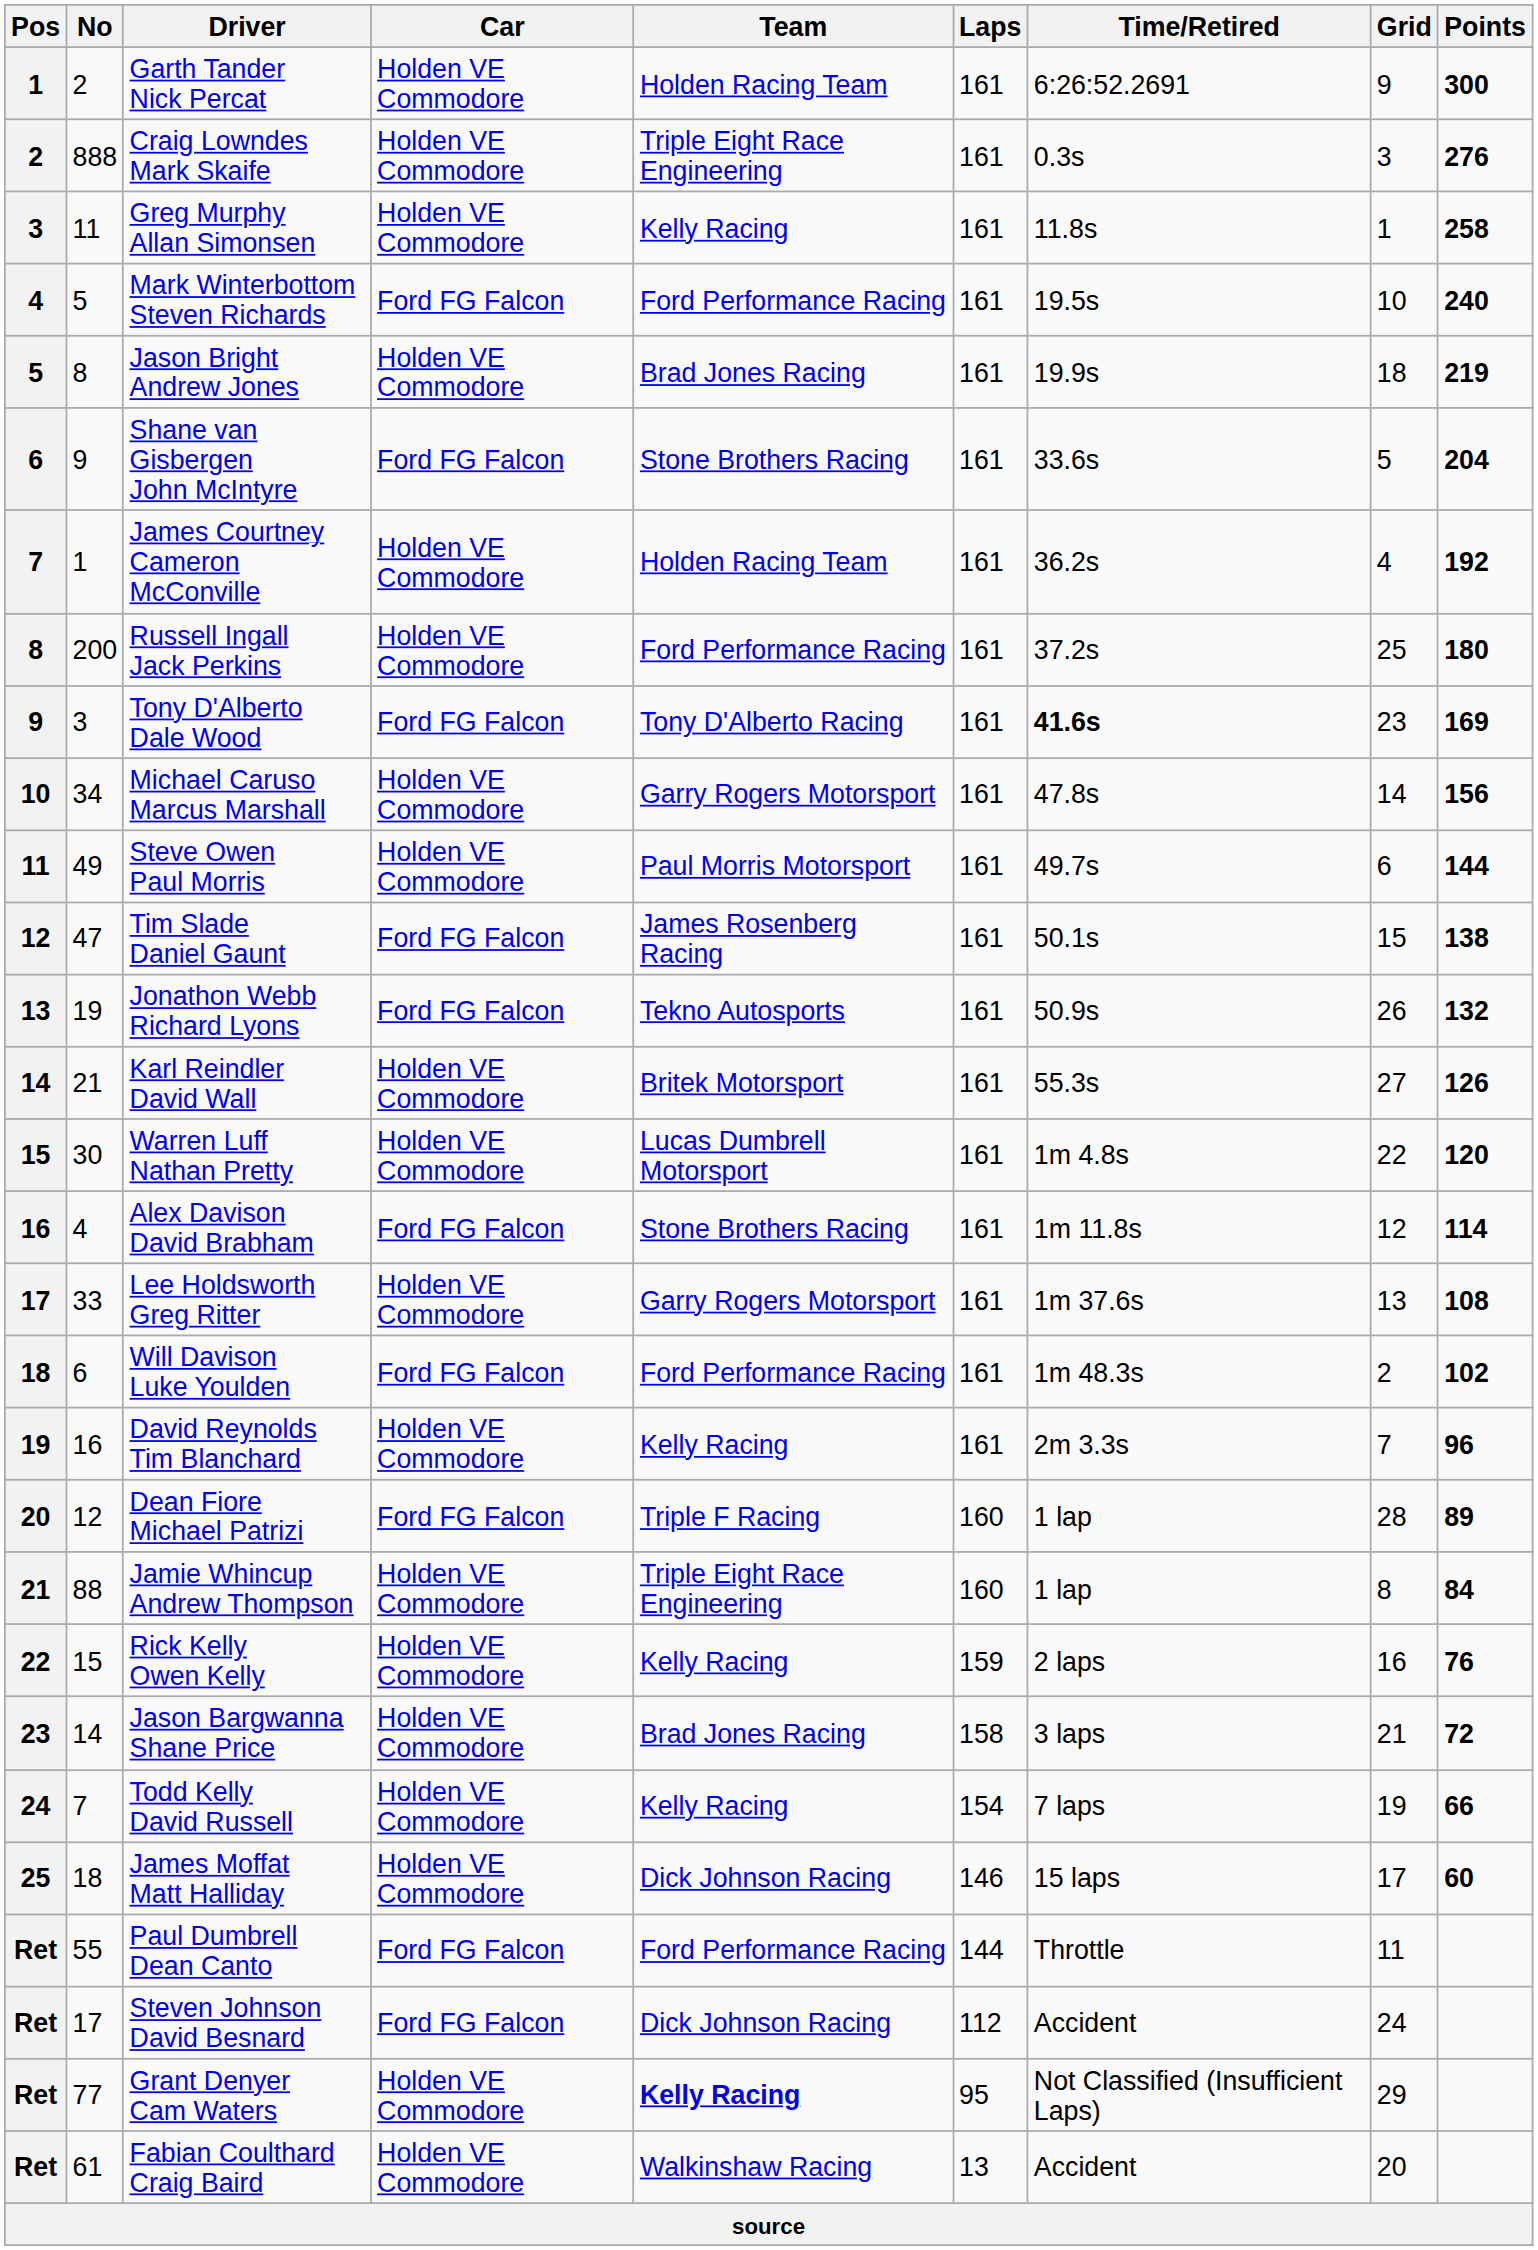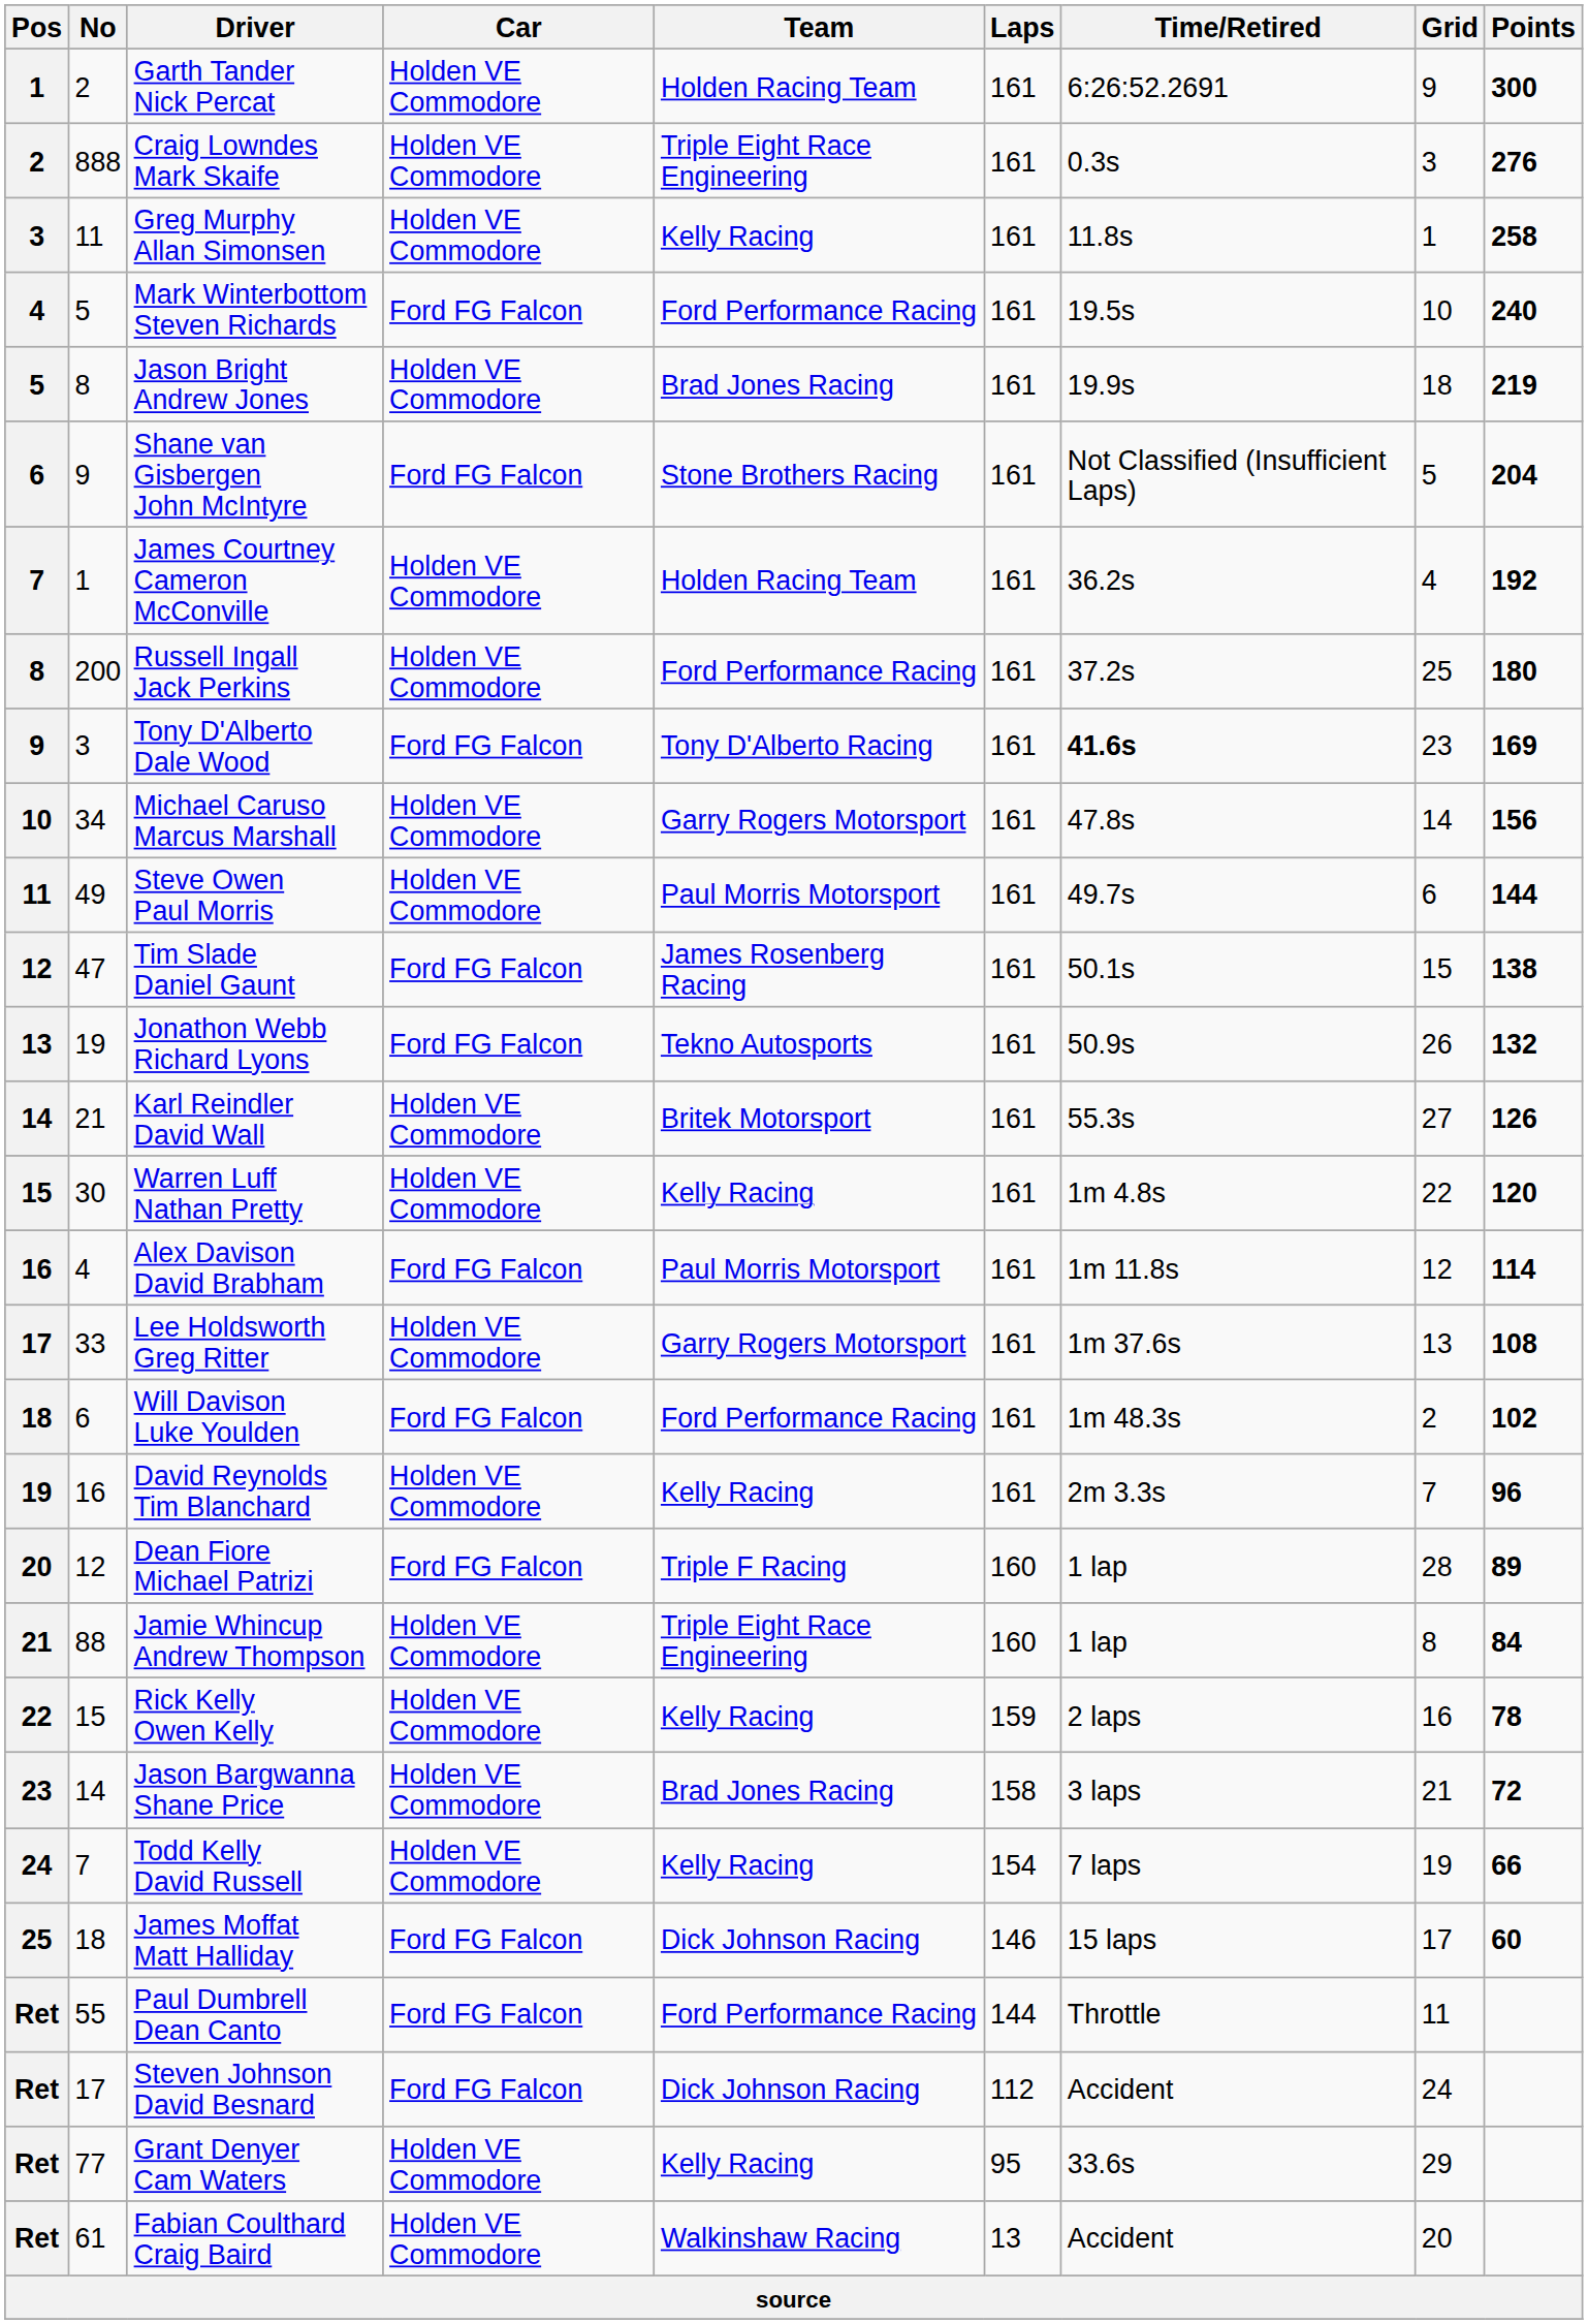Shane van Gisbergen John McIntyre | Time/Retired: 33.6s -> Not Classified (Insufficient Laps)
Warren Luff Nathan Pretty | Team: Lucas Dumbrell Motorsport -> Kelly Racing
Alex Davison David Brabham | Team: Stone Brothers Racing -> Paul Morris Motorsport
Rick Kelly Owen Kelly | Points: 76 -> 78
James Moffat Matt Halliday | Car: Holden VE Commodore -> Ford FG Falcon
Grant Denyer Cam Waters | Team: bold -> normal
Grant Denyer Cam Waters | Time/Retired: Not Classified (Insufficient Laps) -> 33.6s
